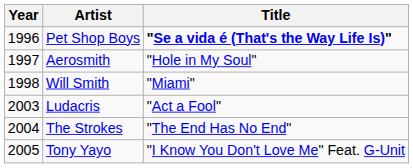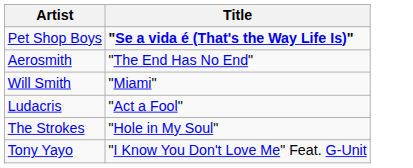- column: Year | 1996 | 1997 | 1998 | 2003 | 2004 | 2005
Aerosmith | Title: "Hole in My Soul" -> "The End Has No End"
The Strokes | Title: "The End Has No End" -> "Hole in My Soul"
